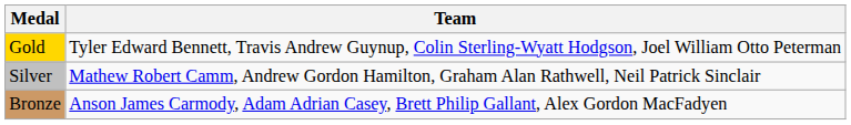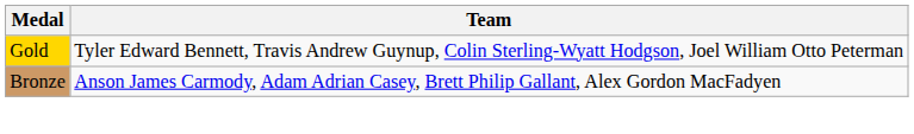- row: Silver | Mathew Robert Camm, Andrew Gordon Hamilton, Graham Alan Rathwell, Neil Patrick Sinclair
